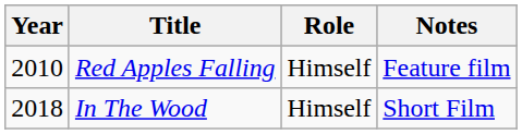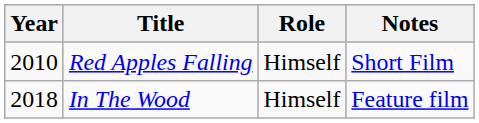Red Apples Falling | Notes: Feature film -> Short Film
In The Wood | Notes: Short Film -> Feature film
